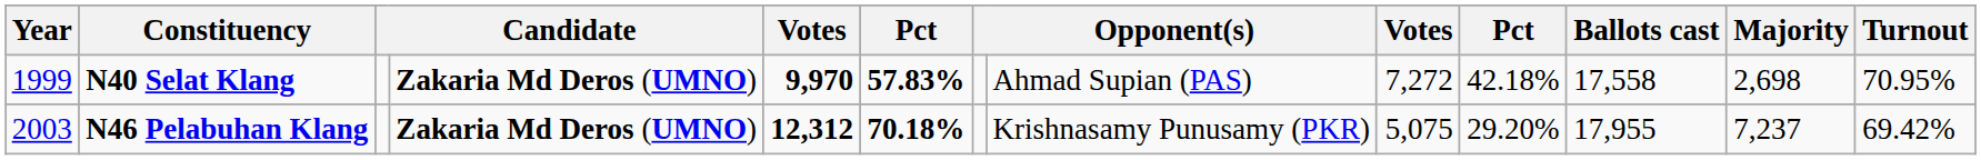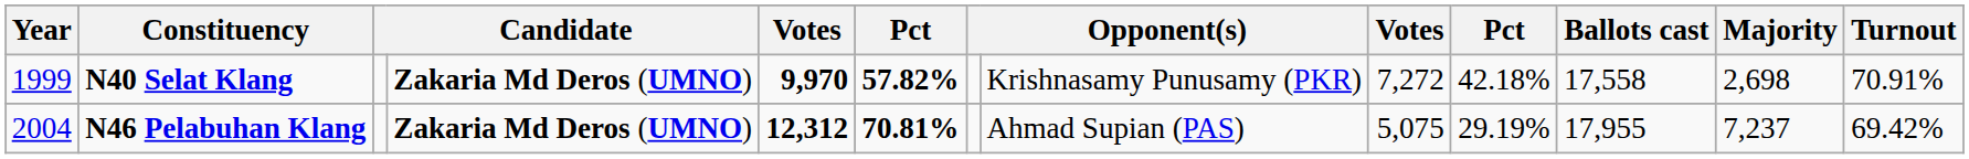N40 Selat Klang | column 6: 57.83% -> 57.82%
N40 Selat Klang | column 8: Ahmad Supian (PAS) -> Krishnasamy Punusamy (PKR)
N40 Selat Klang | Turnout: 70.95% -> 70.91%
N46 Pelabuhan Klang | Year: 2003 -> 2004
N46 Pelabuhan Klang | column 6: 70.18% -> 70.81%
N46 Pelabuhan Klang | column 8: Krishnasamy Punusamy (PKR) -> Ahmad Supian (PAS)
N46 Pelabuhan Klang | column 10: 29.20% -> 29.19%
